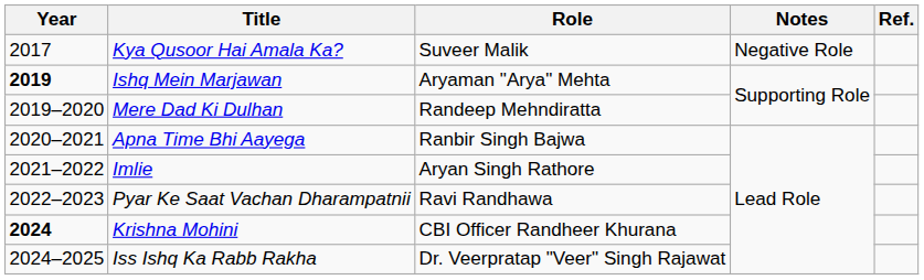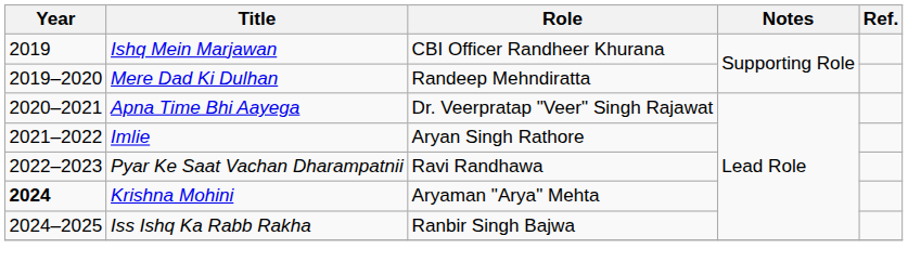- row: 2017 | Kya Qusoor Hai Amala Ka? | Suveer Malik | Negative Role
Ishq Mein Marjawan | Year: bold -> normal
Ishq Mein Marjawan | Role: Aryaman "Arya" Mehta -> CBI Officer Randheer Khurana
Apna Time Bhi Aayega | Role: Ranbir Singh Bajwa -> Dr. Veerpratap "Veer" Singh Rajawat
Krishna Mohini | Role: CBI Officer Randheer Khurana -> Aryaman "Arya" Mehta
Iss Ishq Ka Rabb Rakha | Role: Dr. Veerpratap "Veer" Singh Rajawat -> Ranbir Singh Bajwa
